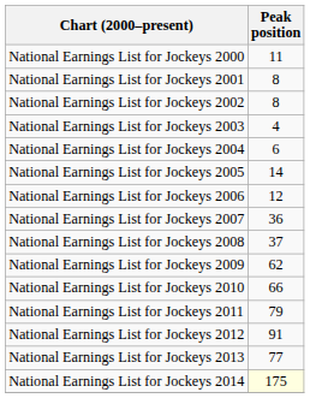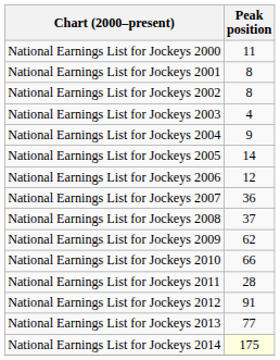National Earnings List for Jockeys 2004 | Peak position: 6 -> 9
National Earnings List for Jockeys 2011 | Peak position: 79 -> 28
